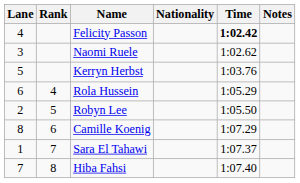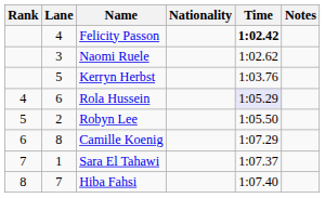columns swapped: Rank <-> Lane
Rola Hussein | Time: no background -> lavender background
